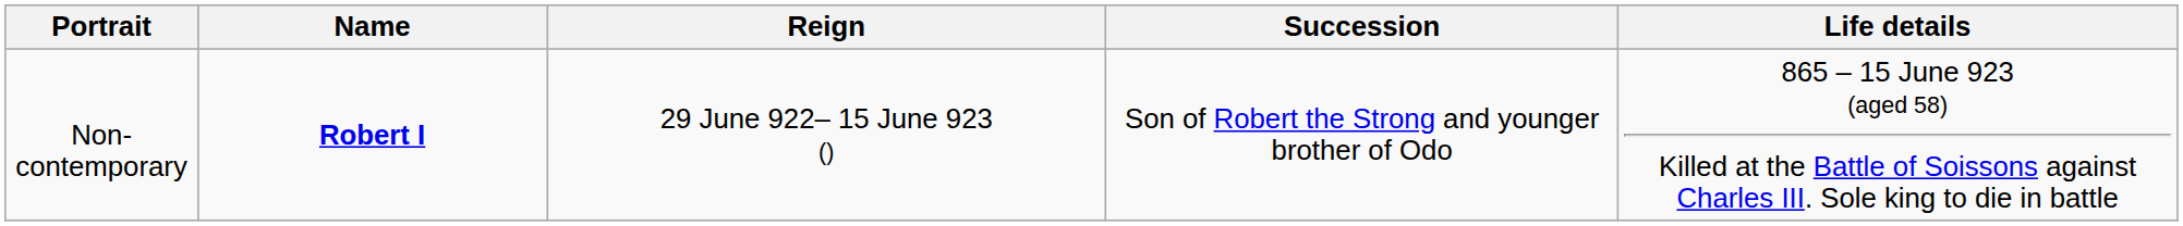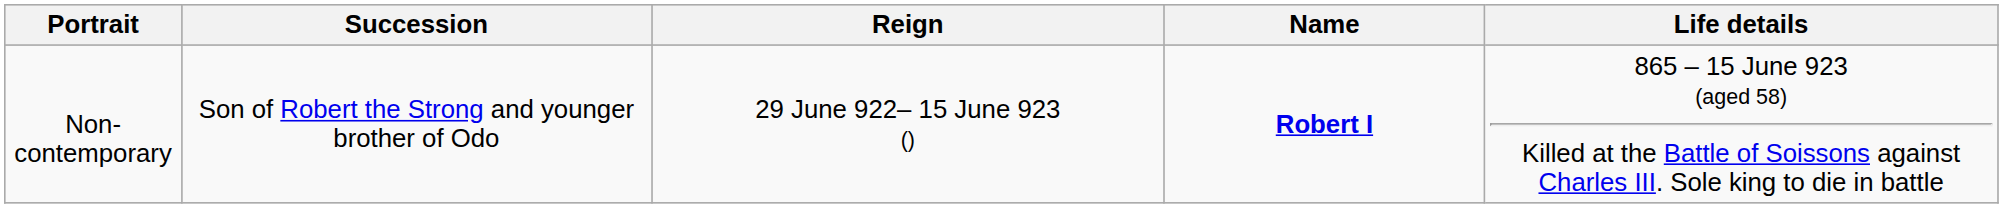columns swapped: Name <-> Succession
